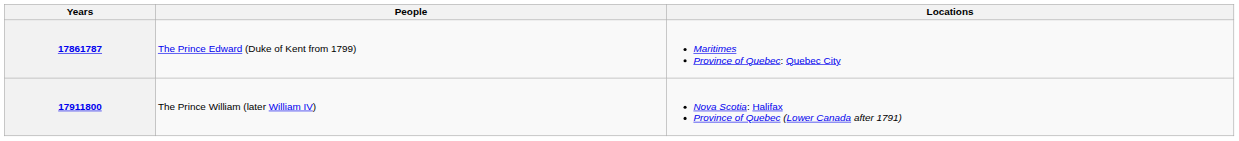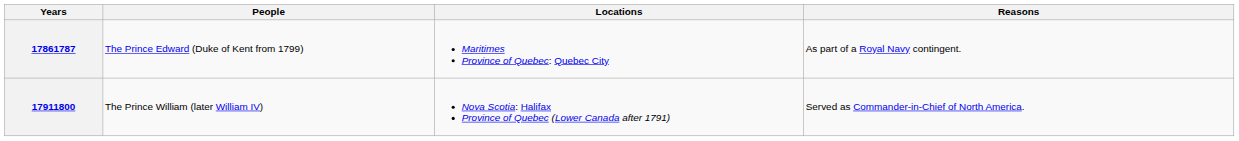+ column: Reasons | As part of a Royal Navy contingent. | Served as Commander-in-Chief of North America.
